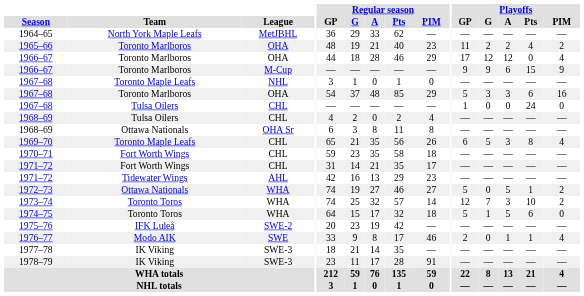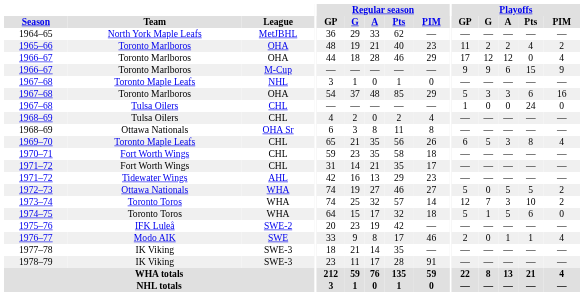1972–73 | Playoffs / Pts: 1 -> 5
